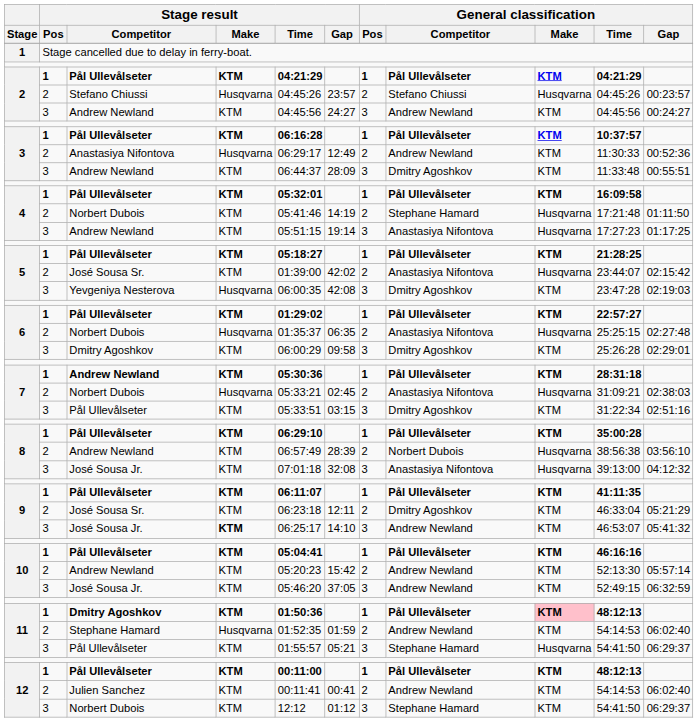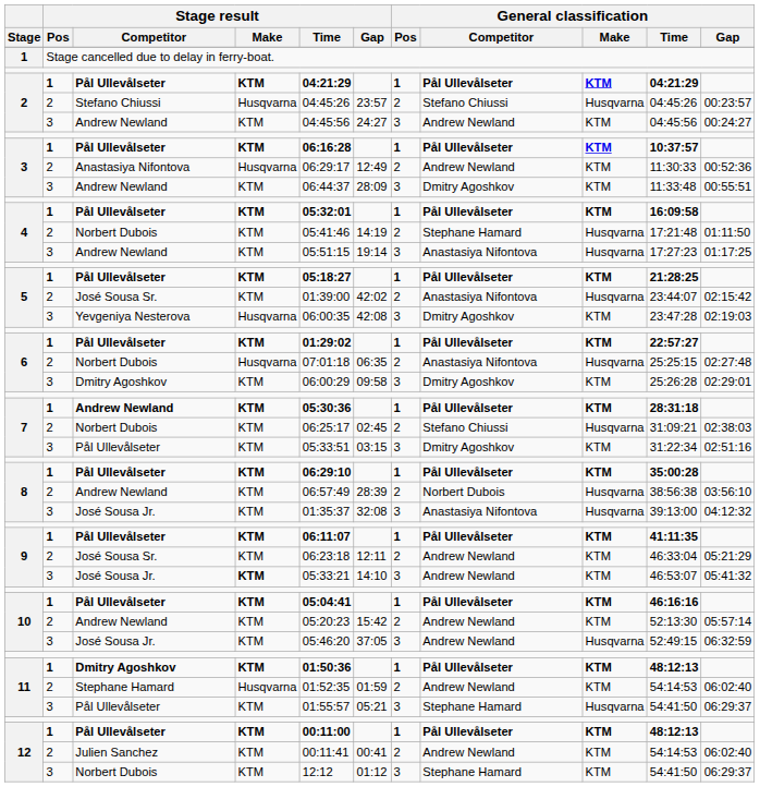6 / Norbert Dubois | Stage result / Time: 01:35:37 -> 07:01:18
7 / Norbert Dubois | Stage result / Make: Husqvarna -> KTM
7 / Norbert Dubois | Stage result / Time: 05:33:21 -> 06:25:17
7 / Norbert Dubois | General classification / Competitor: Anastasiya Nifontova -> Stefano Chiussi
8 / José Sousa Jr. | Stage result / Time: 07:01:18 -> 01:35:37
9 / José Sousa Sr. | General classification / Competitor: Dmitry Agoshkov -> Andrew Newland
9 / José Sousa Jr. | Stage result / Time: 06:25:17 -> 05:33:21
10 / José Sousa Jr. | General classification / Make: KTM -> Husqvarna
11 / Dmitry Agoshkov | General classification / Make: pink background -> no background
